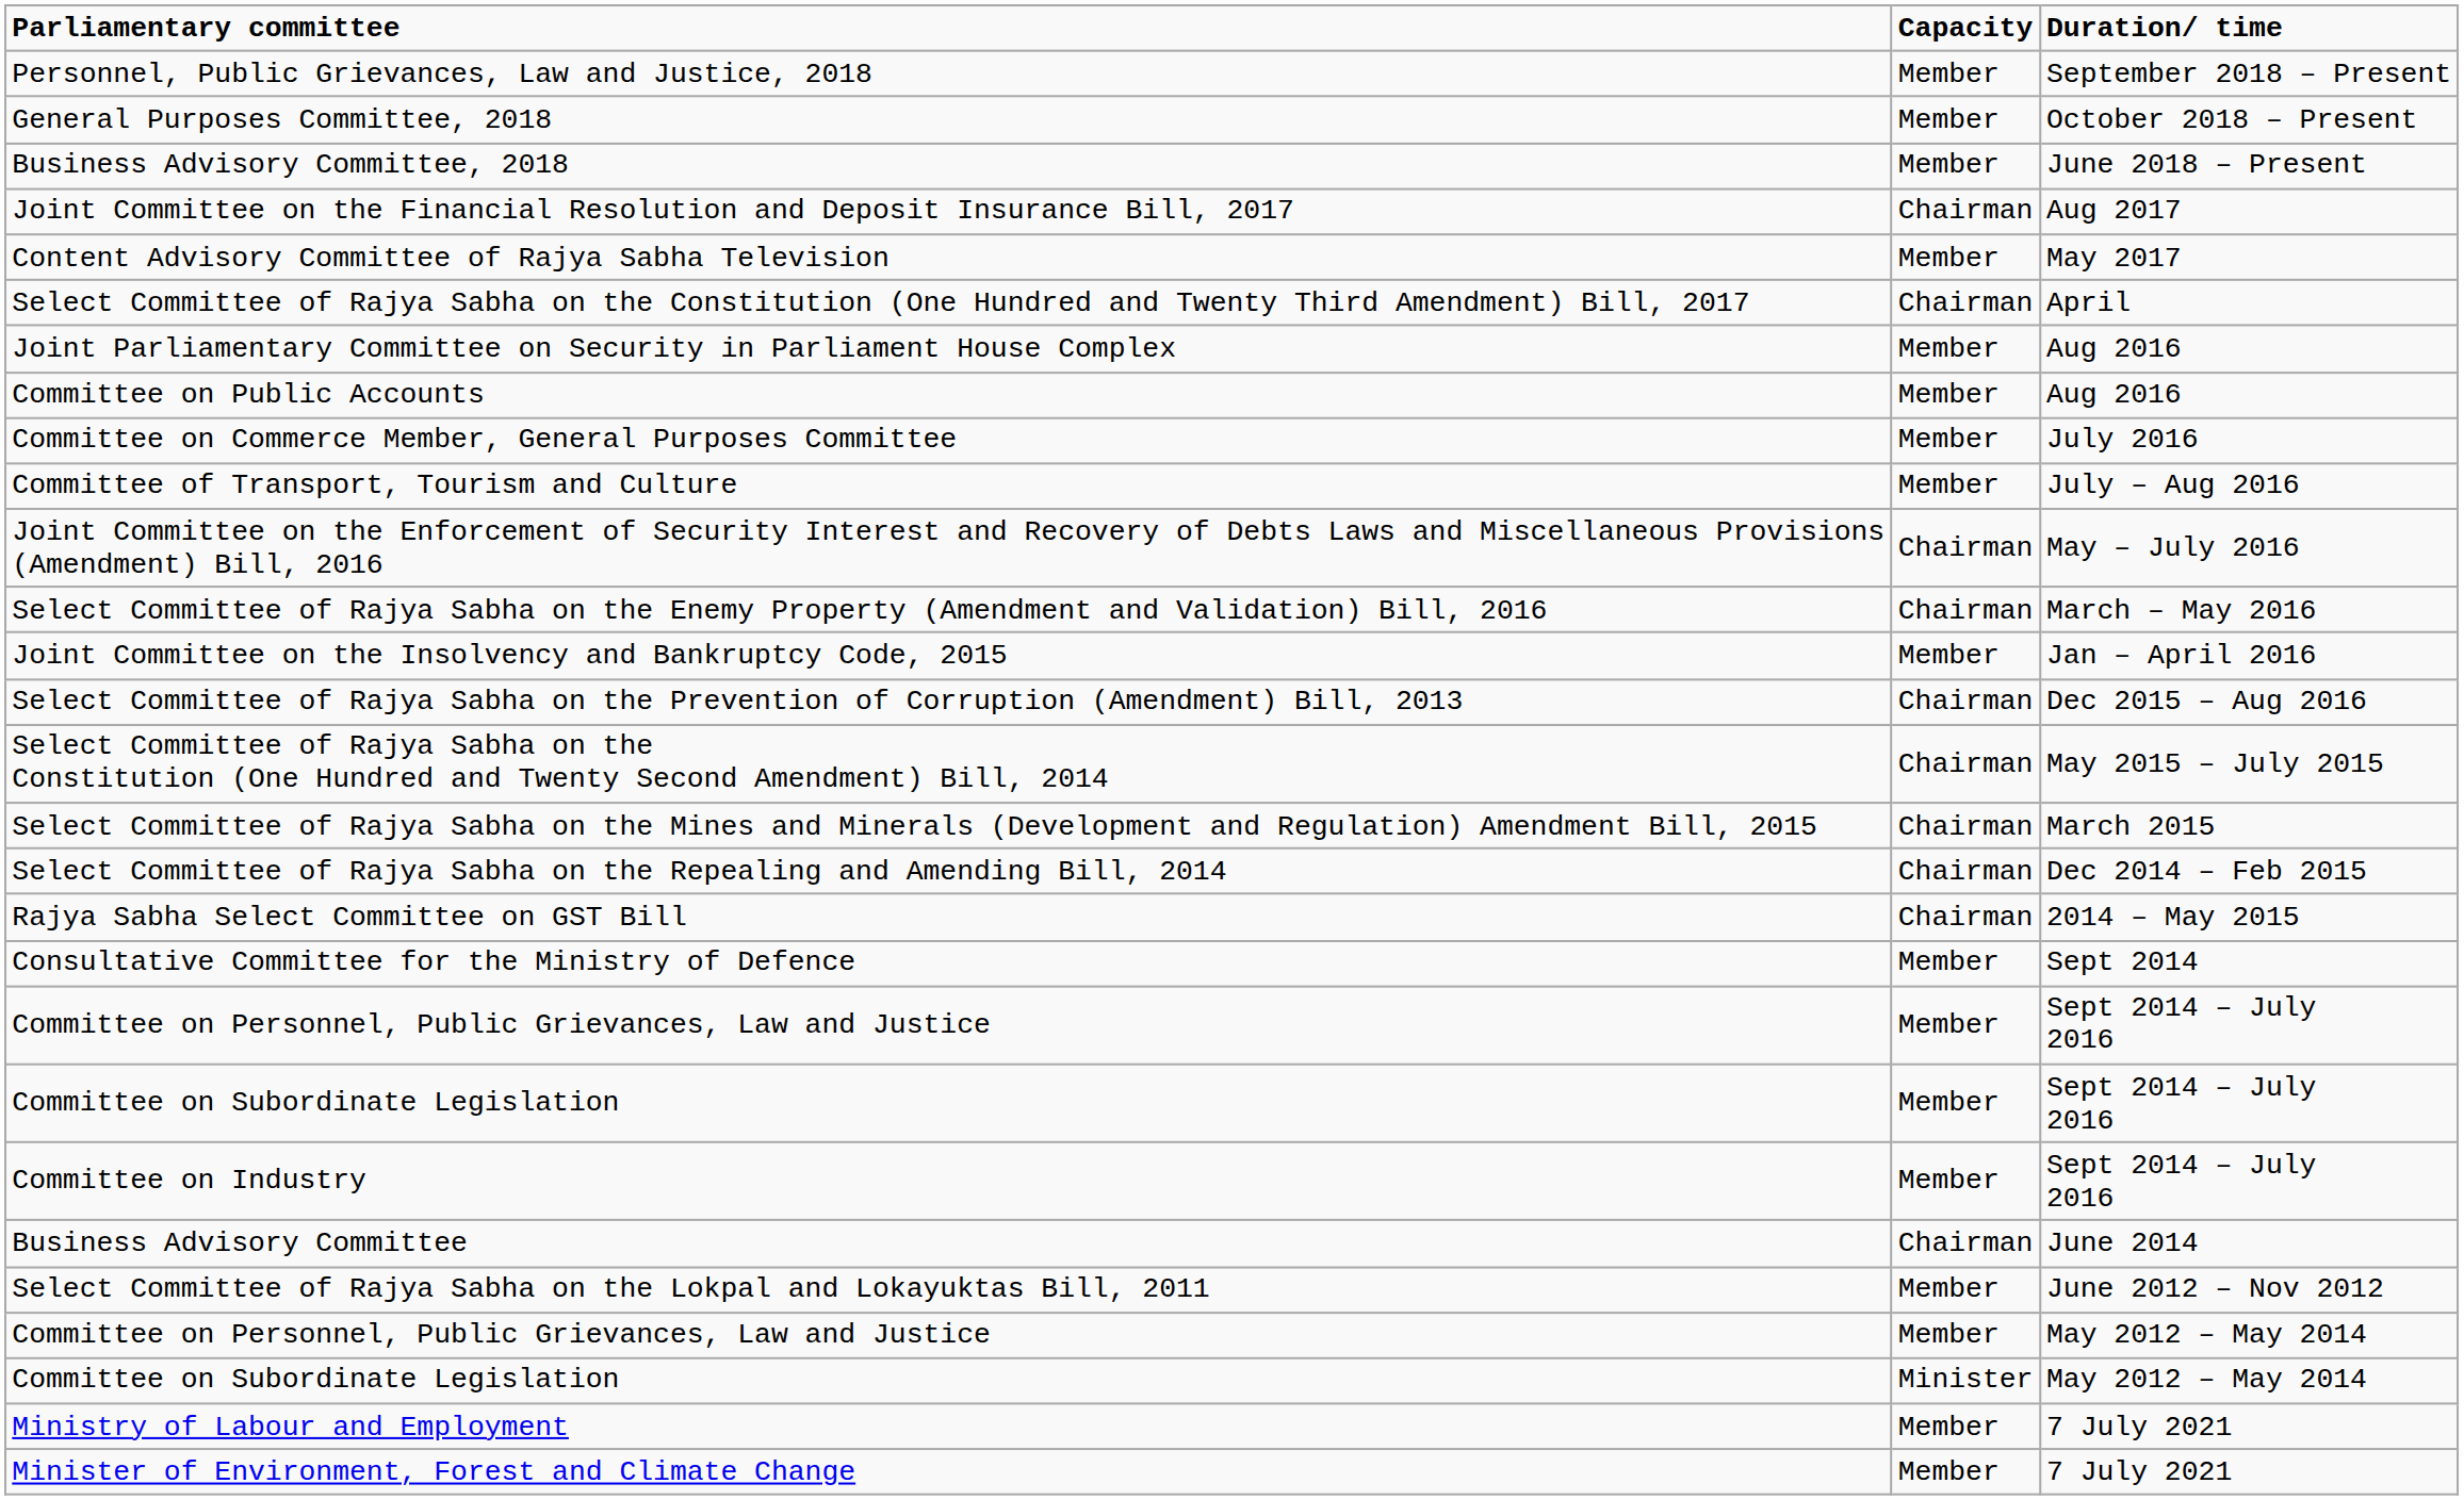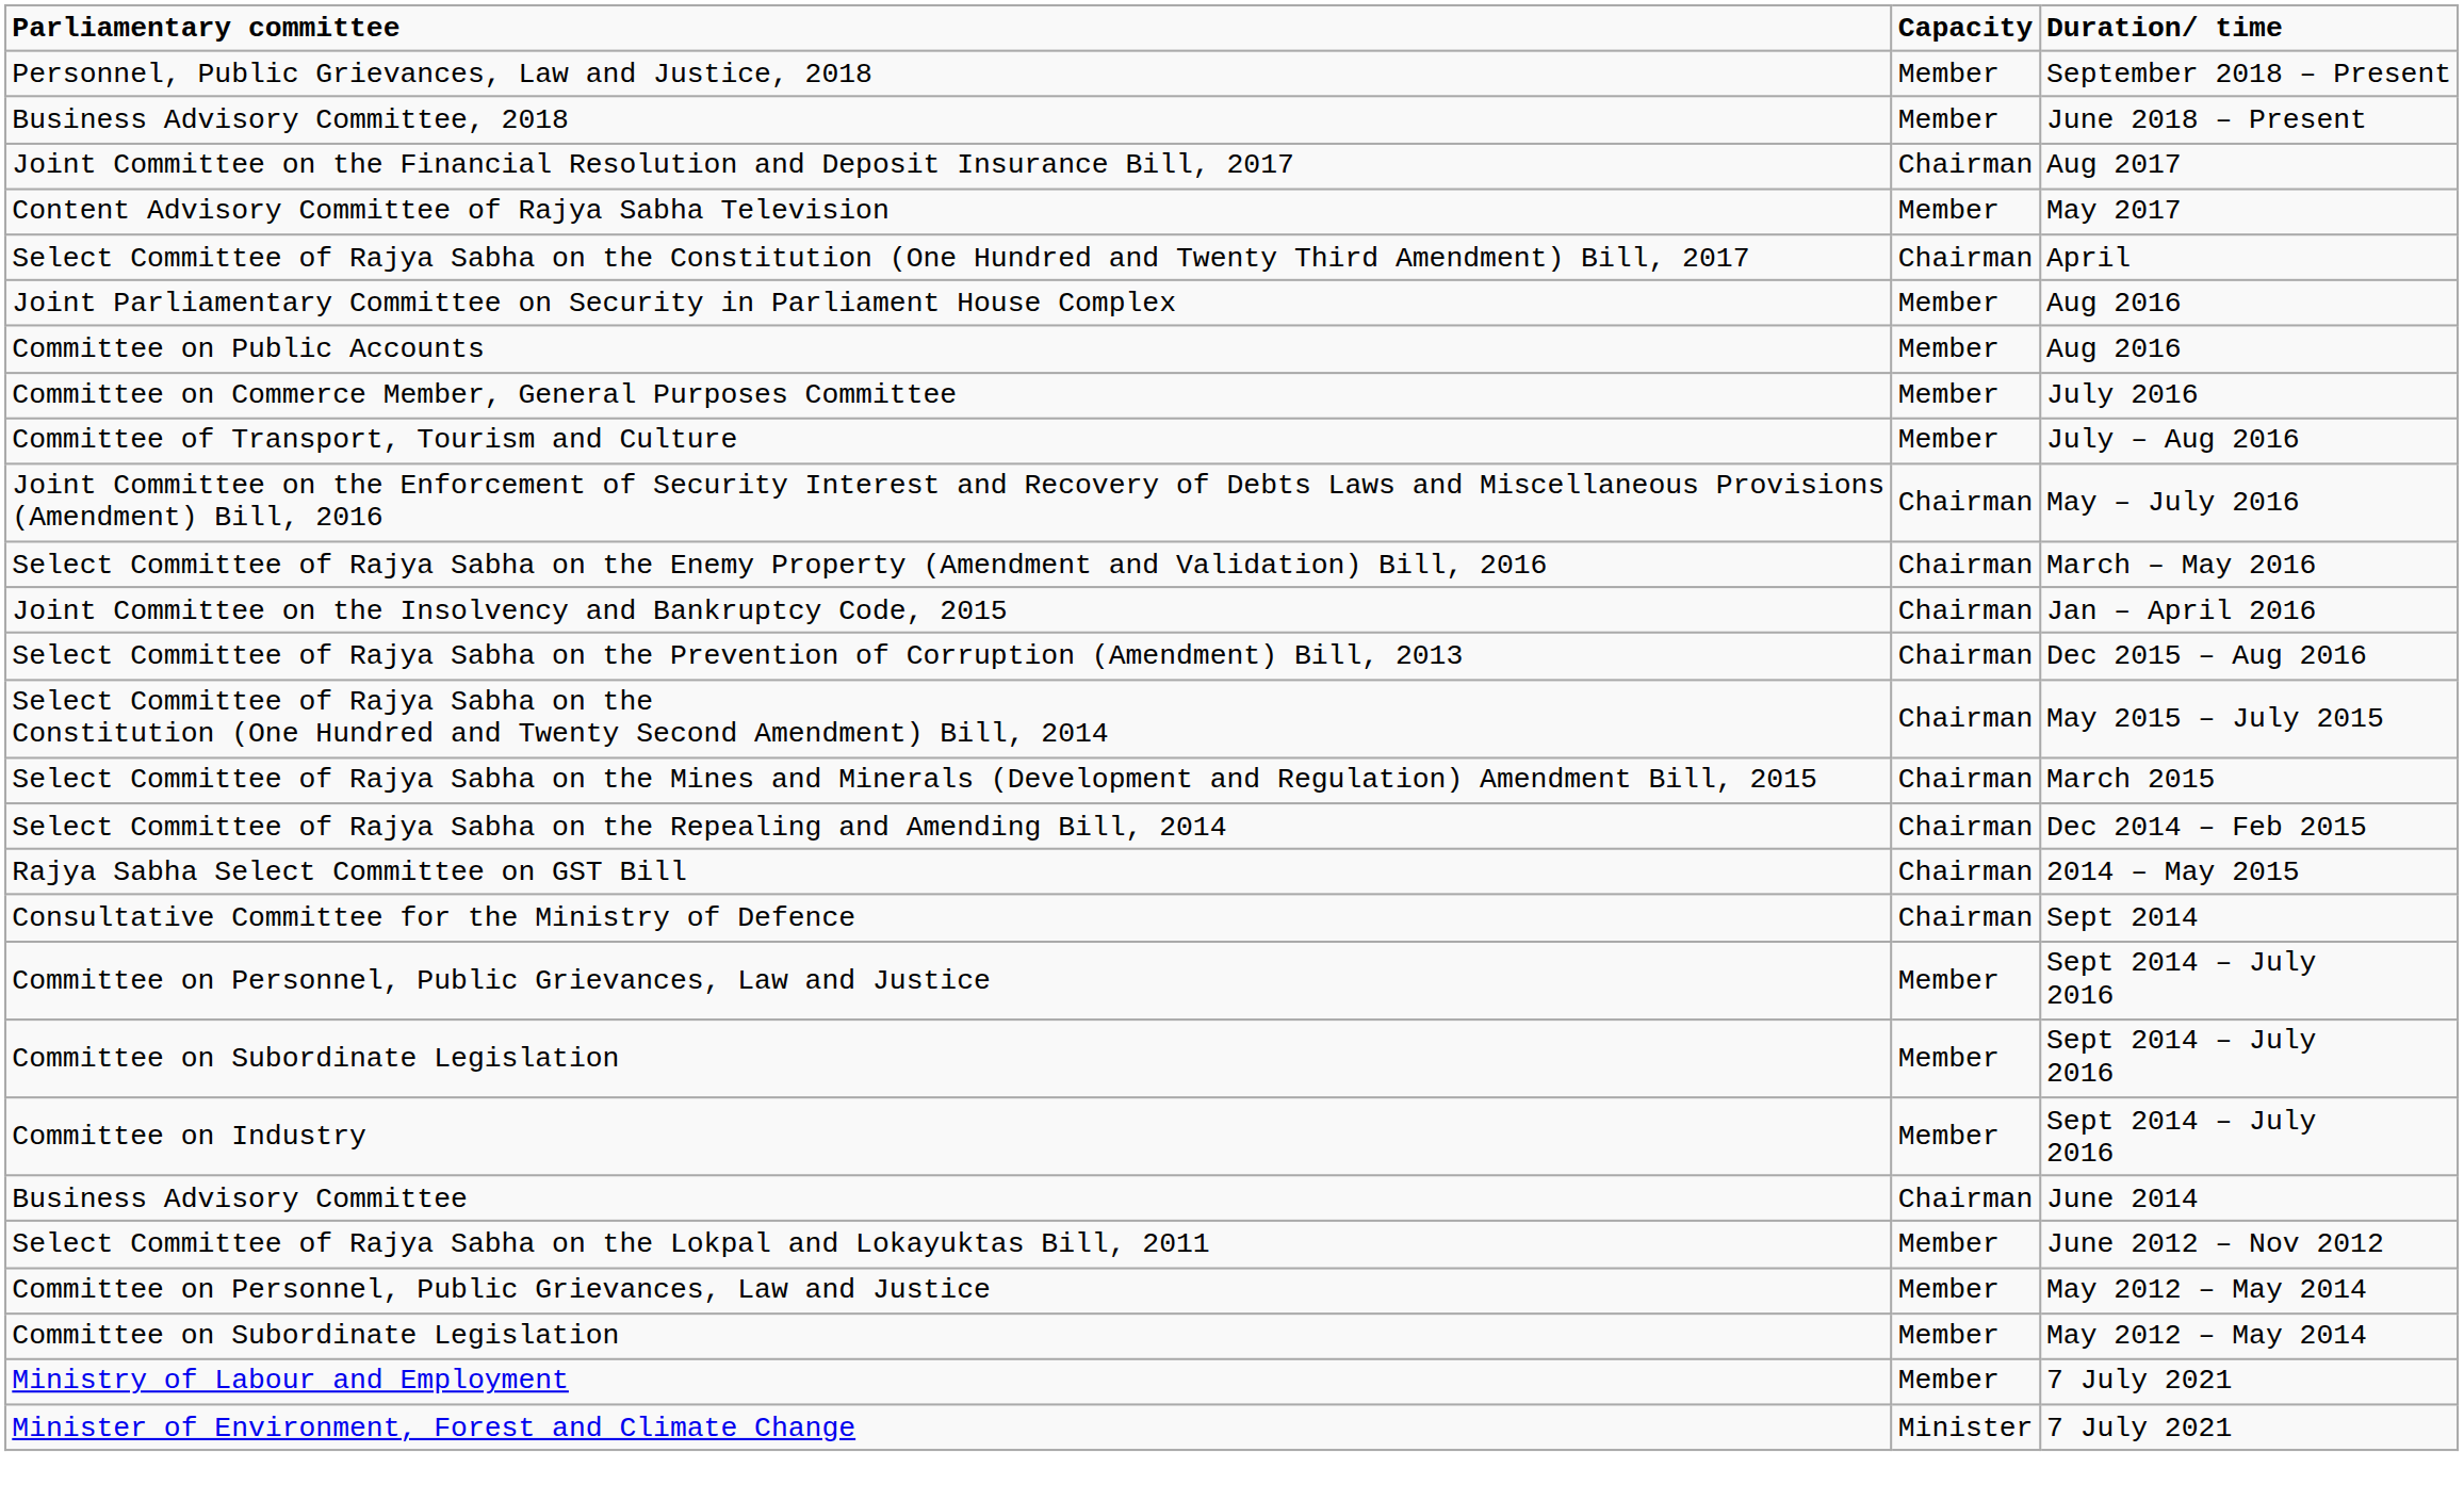- row: General Purposes Committee, 2018 | Member | October 2018 – Present
Joint Committee on the Insolvency and Bankruptcy Code, 2015 | Capacity: Member -> Chairman
Consultative Committee for the Ministry of Defence | Capacity: Member -> Chairman
Committee on Subordinate Legislation / May 2012 – May 2014 | Capacity: Minister -> Member
Minister of Environment, Forest and Climate Change | Capacity: Member -> Minister
